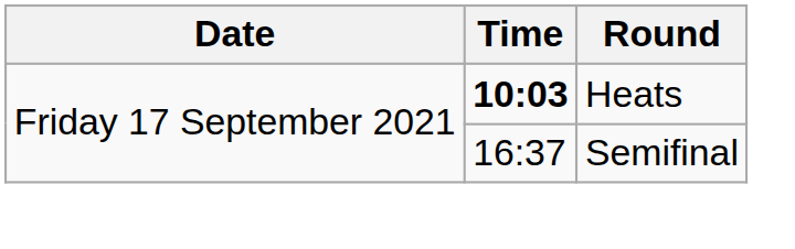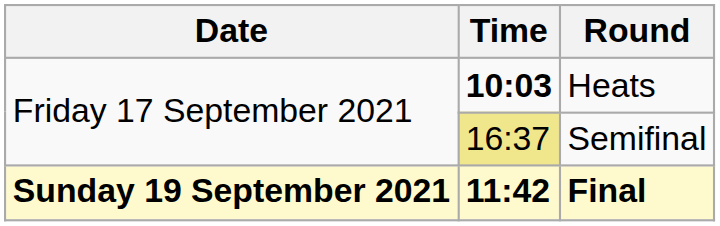Semifinal | Time: no background -> khaki background
+ row: Sunday 19 September 2021 | 11:42 | Final
